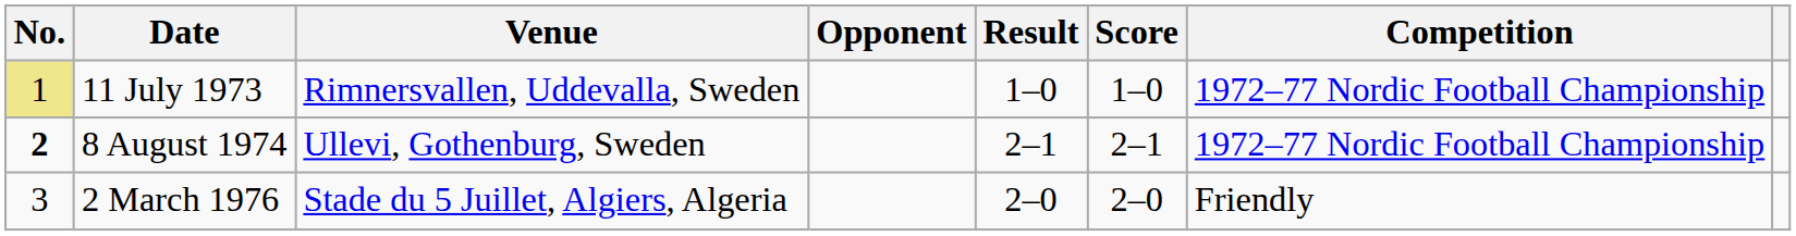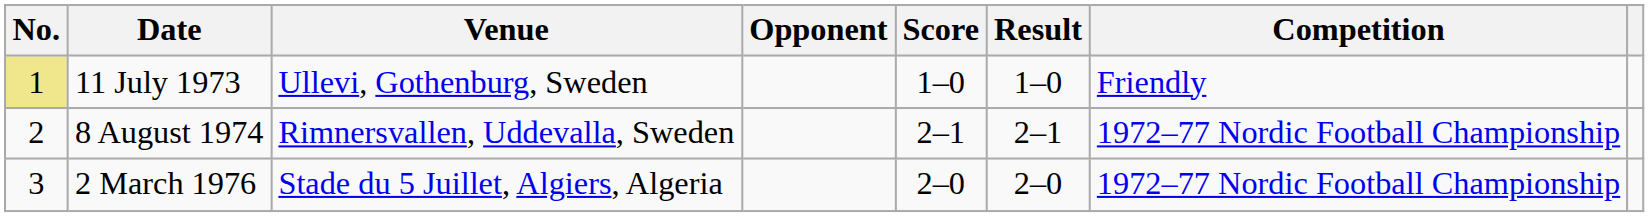columns swapped: Score <-> Result
11 July 1973 | Venue: Rimnersvallen, Uddevalla, Sweden -> Ullevi, Gothenburg, Sweden
11 July 1973 | Competition: 1972–77 Nordic Football Championship -> Friendly
8 August 1974 | No.: bold -> normal
8 August 1974 | Venue: Ullevi, Gothenburg, Sweden -> Rimnersvallen, Uddevalla, Sweden
2 March 1976 | Competition: Friendly -> 1972–77 Nordic Football Championship
